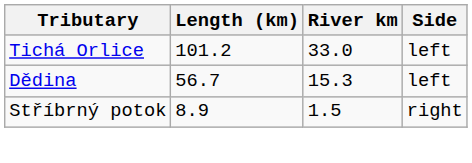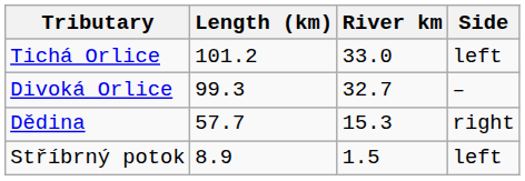+ row: Divoká Orlice | 99.3 | 32.7 | –
Dědina | Length (km): 56.7 -> 57.7
Dědina | Side: left -> right
Stříbrný potok | Side: right -> left
